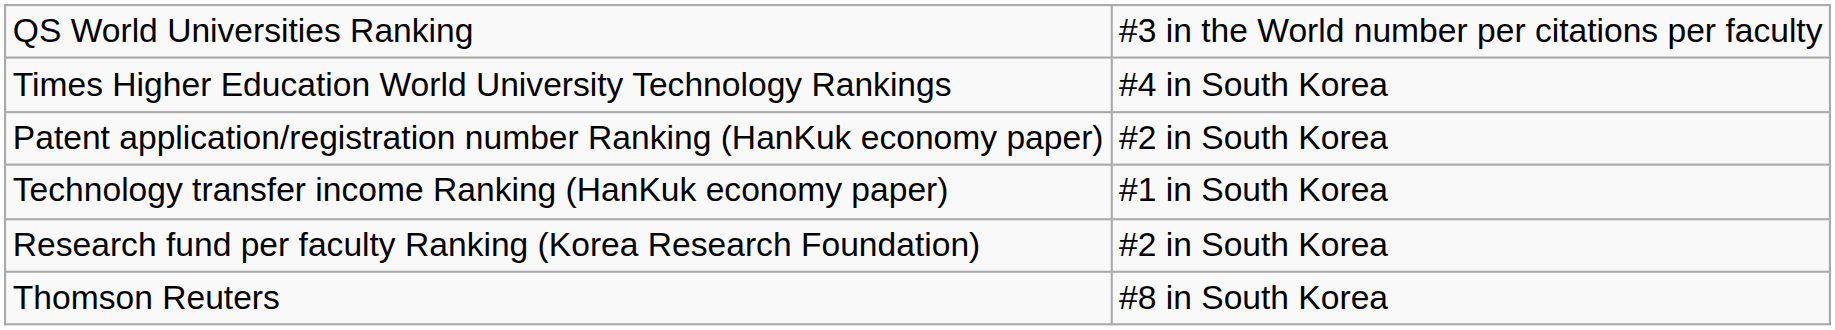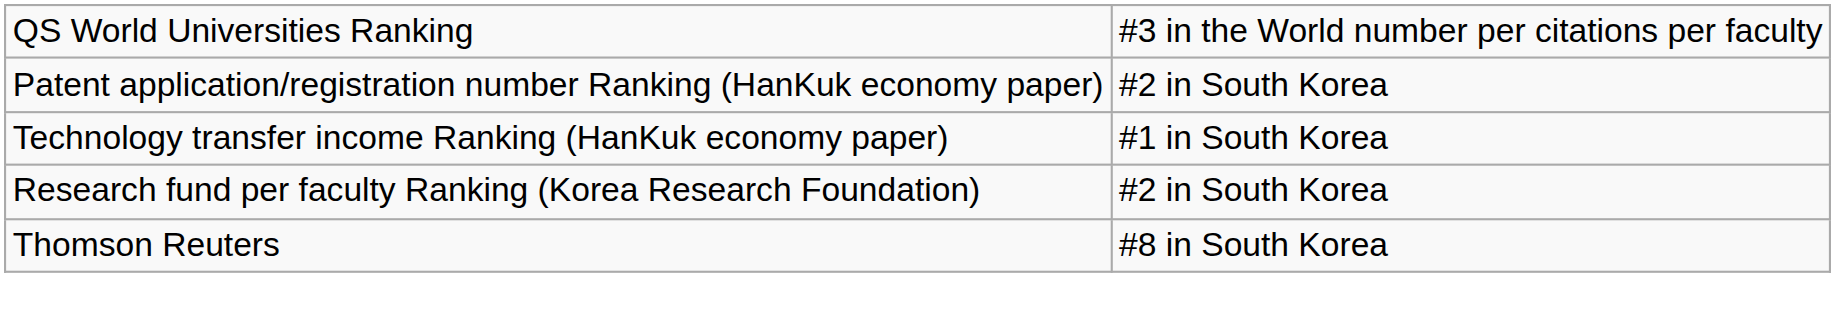- row: Times Higher Education World University Technology Rankings | #4 in South Korea
